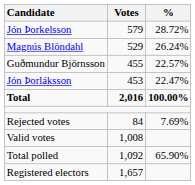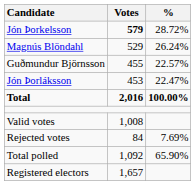Jón Þorkelsson | Votes: normal -> bold
rows swapped: Valid votes <-> Rejected votes
